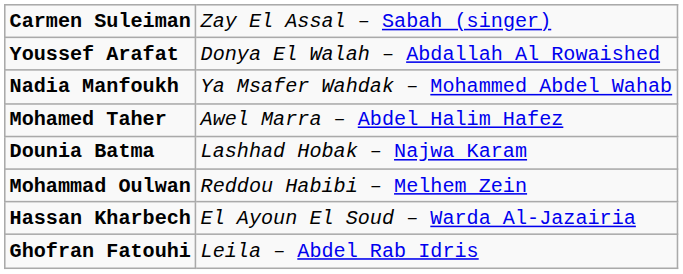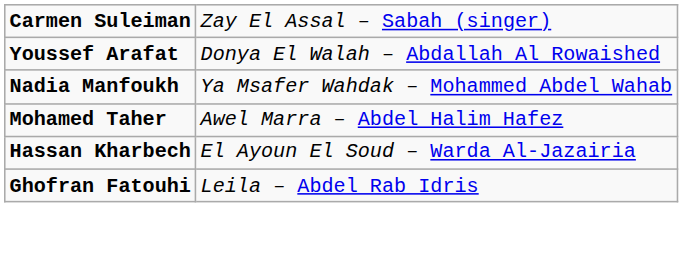- row: Dounia Batma | Lashhad Hobak – Najwa Karam
- row: Mohammad Oulwan | Reddou Habibi – Melhem Zein
